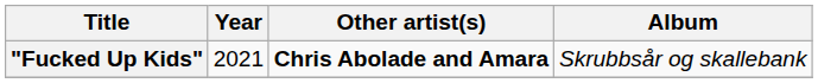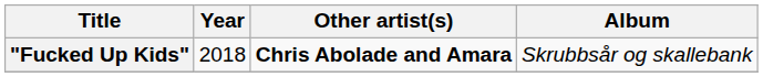"Fucked Up Kids" | Year: 2021 -> 2018
